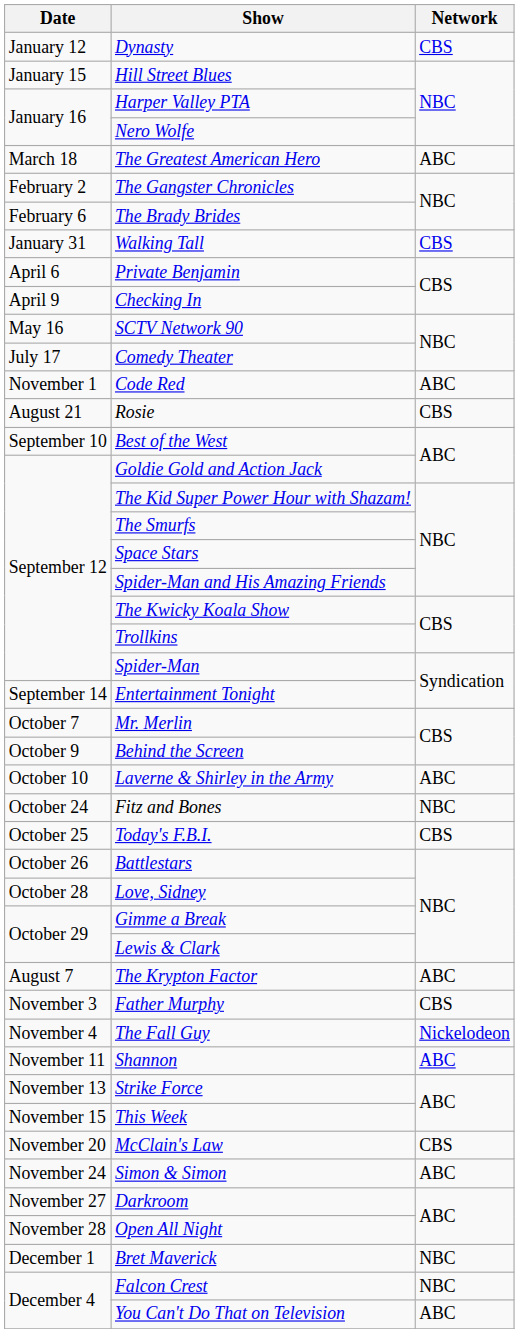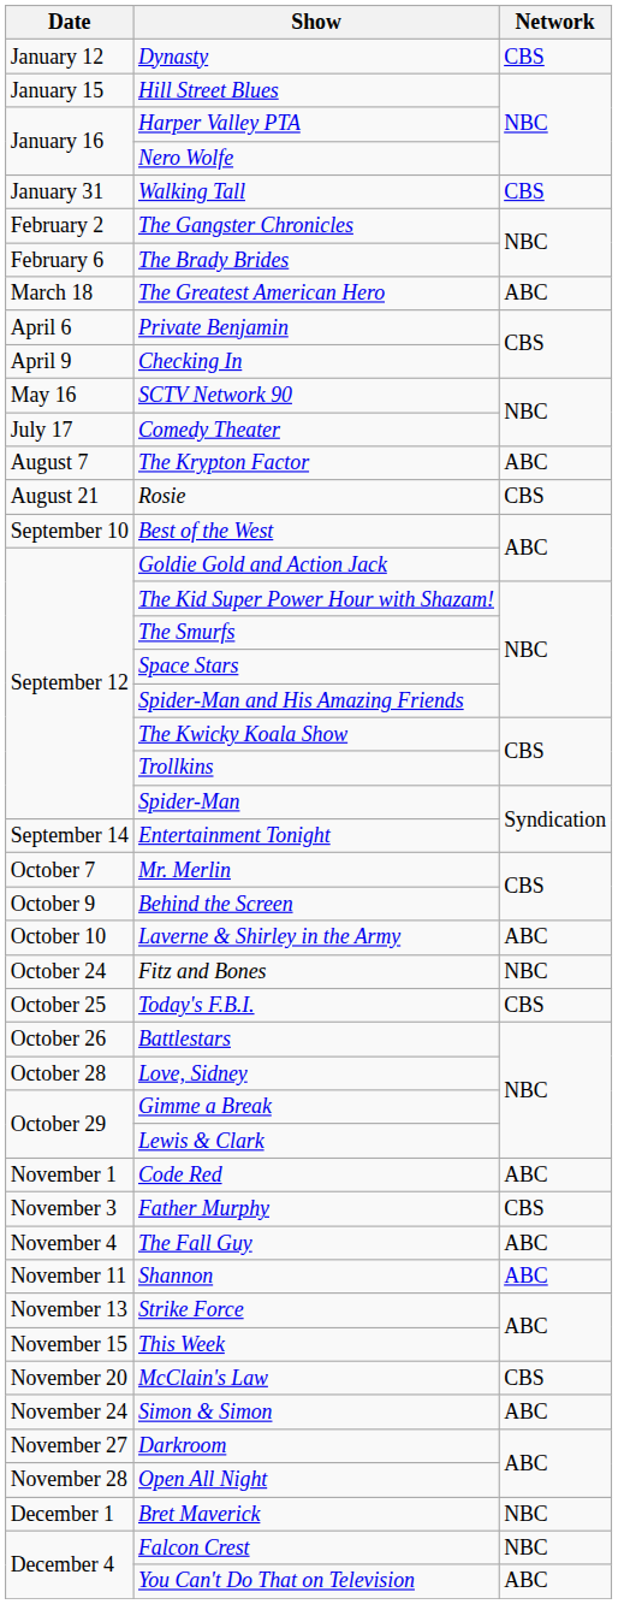rows swapped: Walking Tall <-> The Greatest American Hero
rows swapped: The Krypton Factor <-> Code Red
The Fall Guy | Network: Nickelodeon -> ABC
